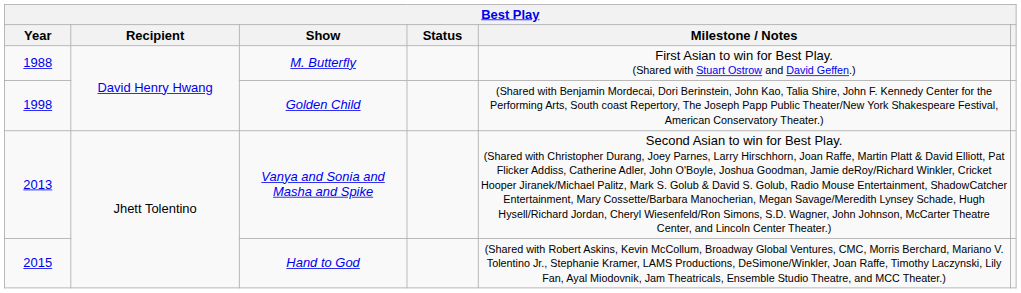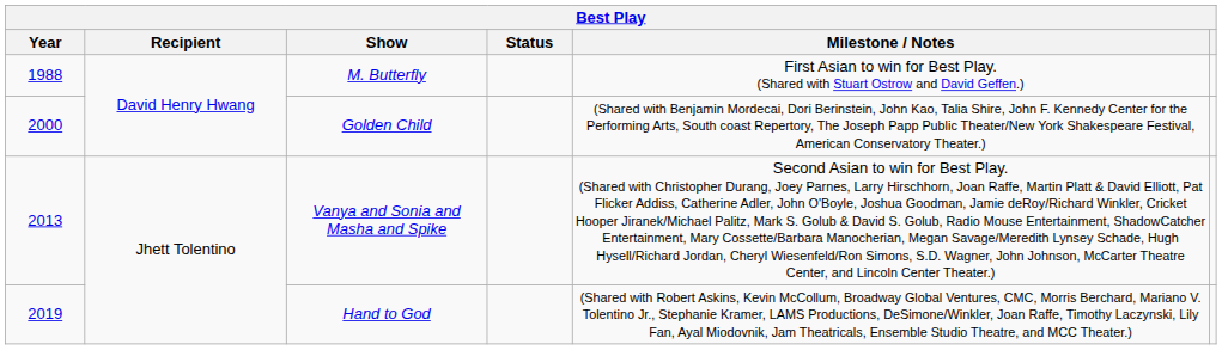Golden Child | Year: 1998 -> 2000
Hand to God | Year: 2015 -> 2019
